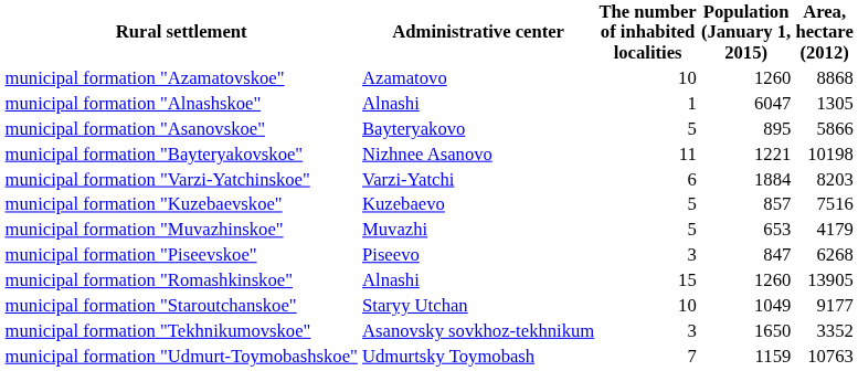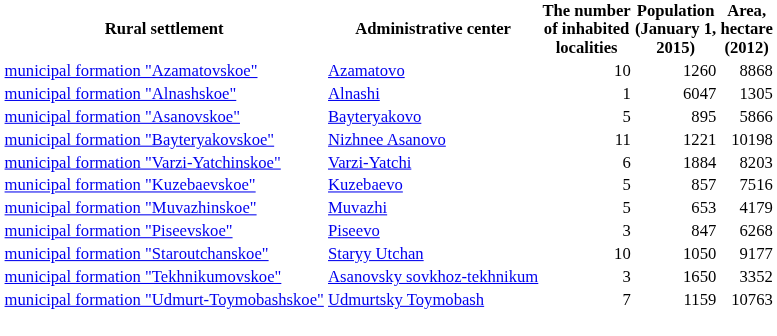- row: municipal formation "Romashkinskoe" | Alnashi | 15 | 1260 | 13905
municipal formation "Staroutchanskoe" | Population (January 1, 2015): 1049 -> 1050
